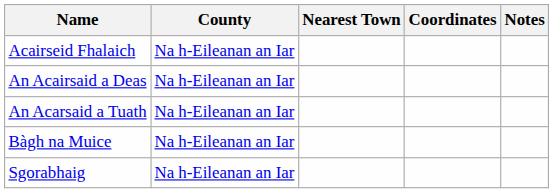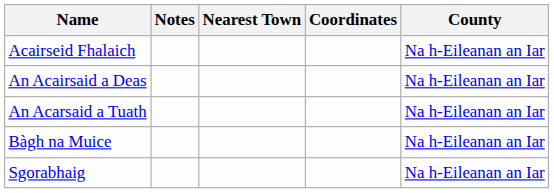columns swapped: County <-> Notes
